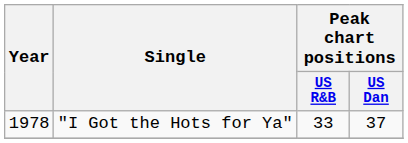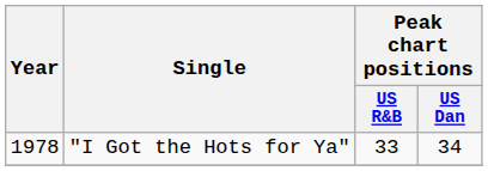"I Got the Hots for Ya" | Peak chart positions / US Dan: 37 -> 34
